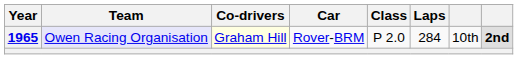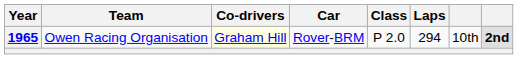1965 | Team: lavender background -> no background
1965 | Laps: 284 -> 294
